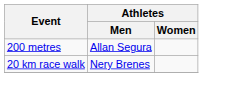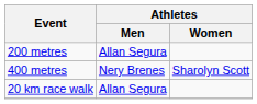+ row: 400 metres | Nery Brenes | Sharolyn Scott
20 km race walk | Athletes / Men: Nery Brenes -> Allan Segura
